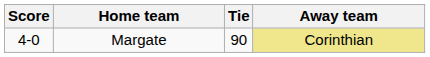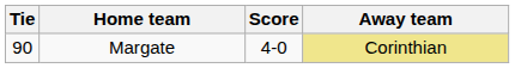columns swapped: Tie <-> Score
